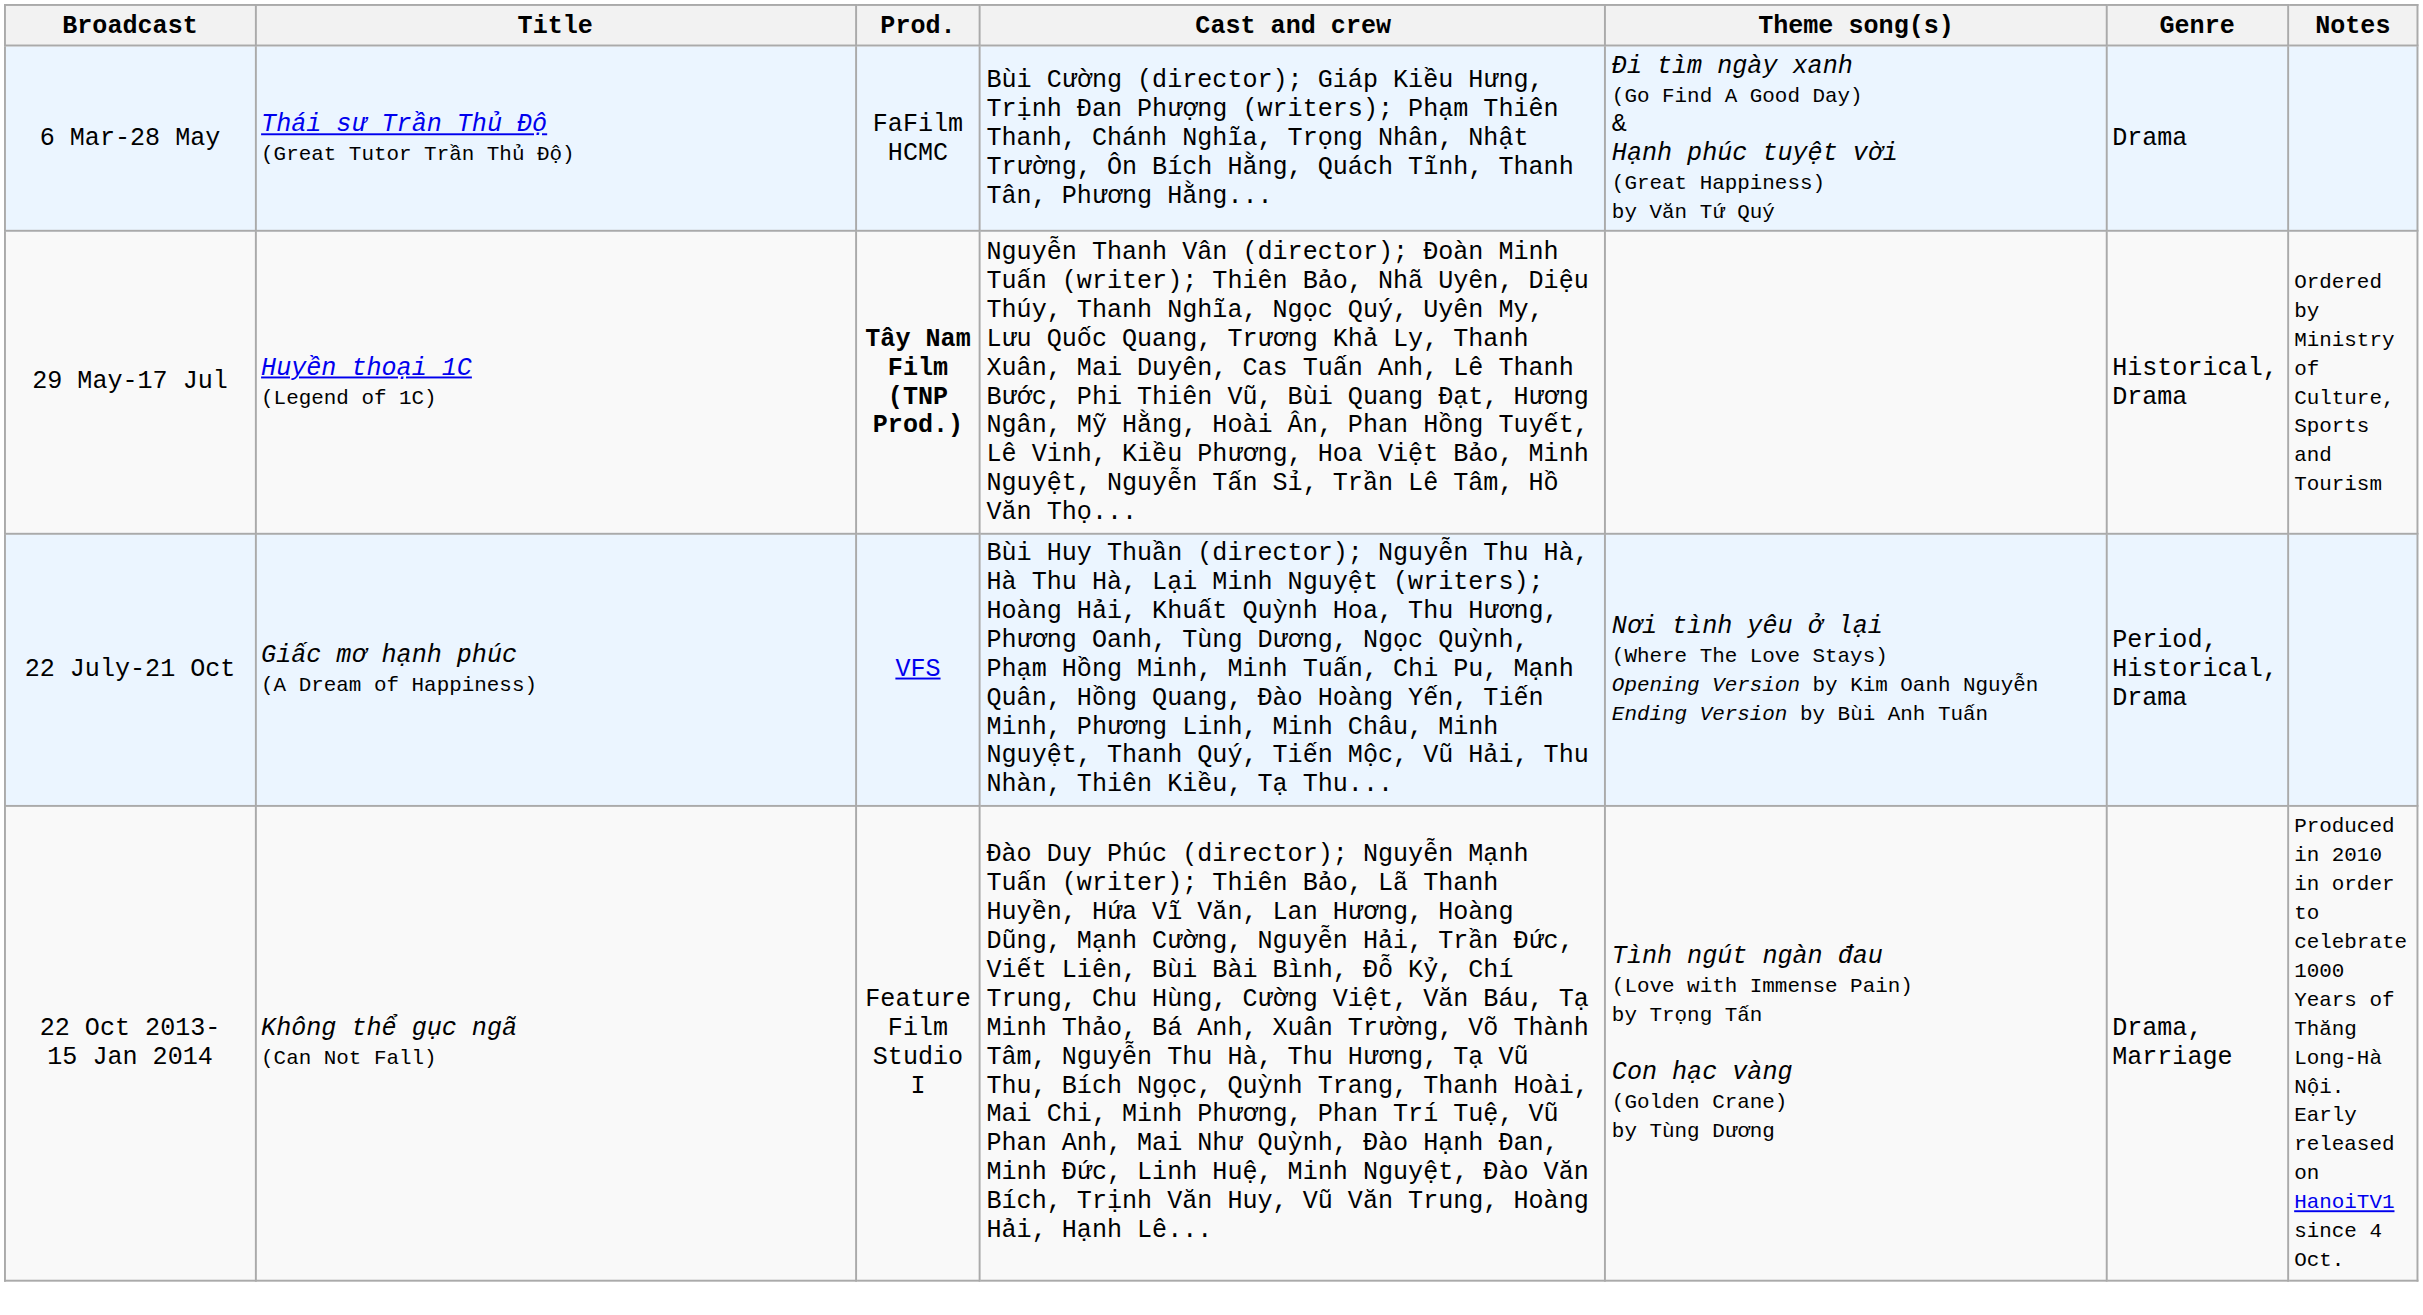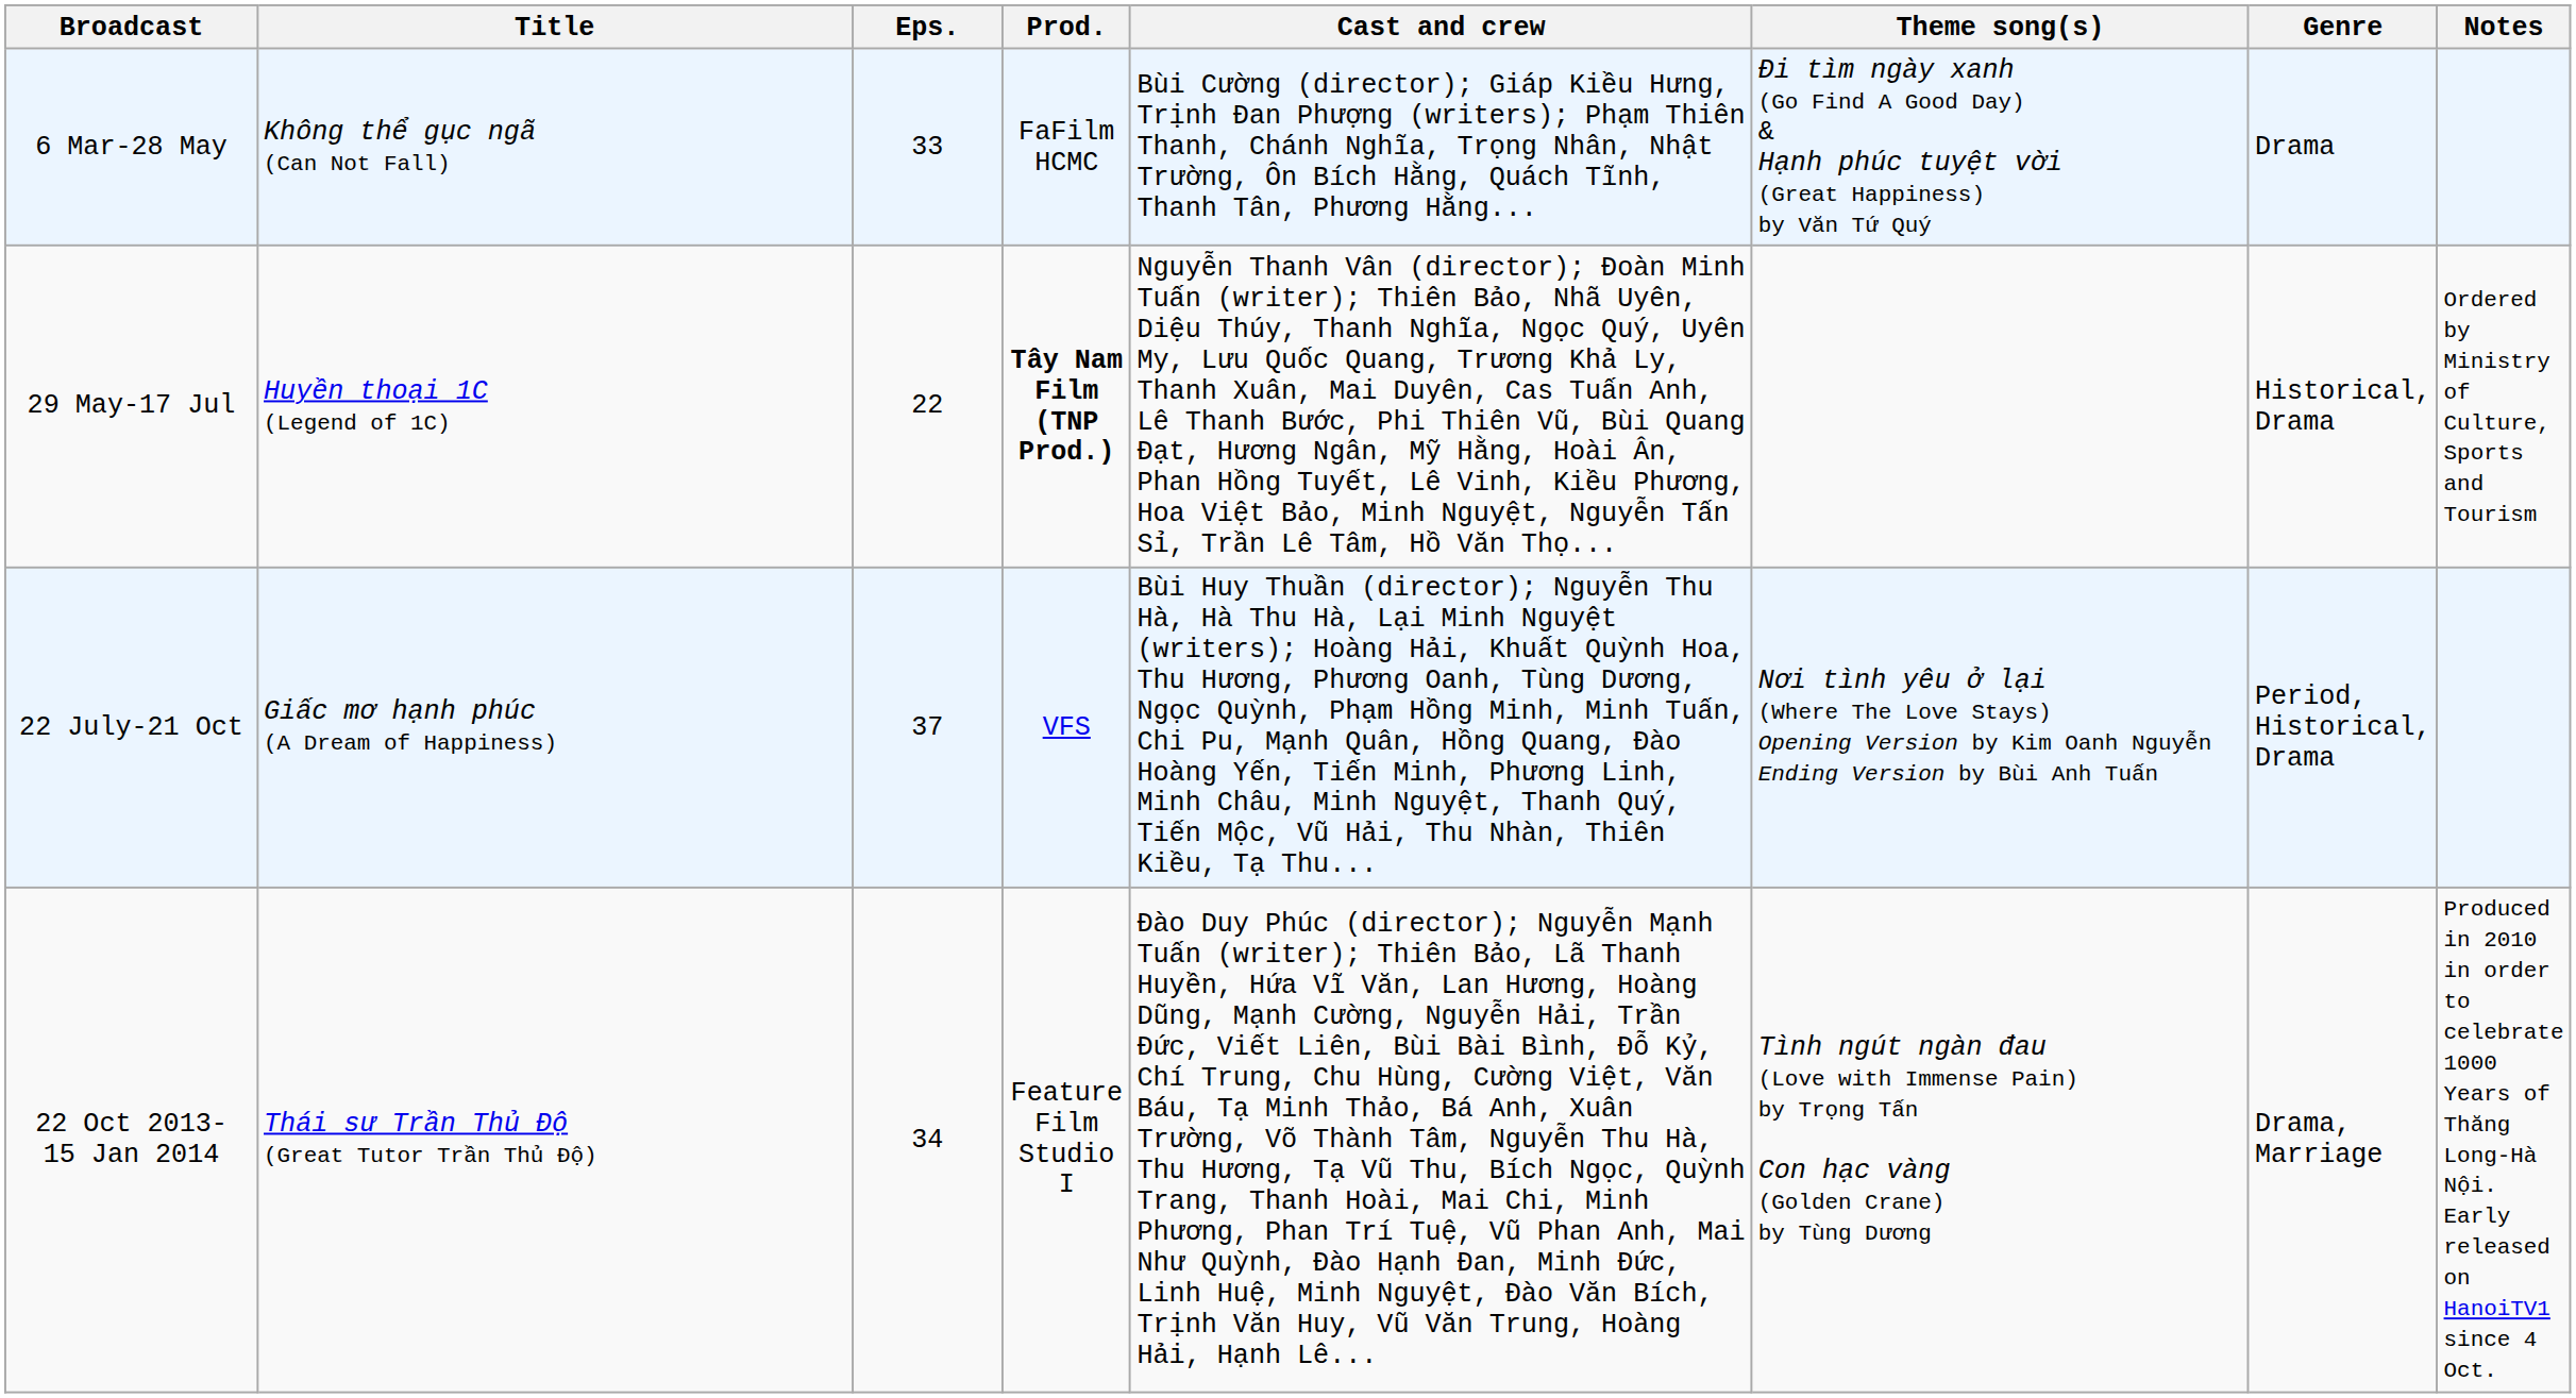+ column: Eps. | 33 | 22 | 37 | 34
6 Mar-28 May | Title: Thái sư Trần Thủ Độ (Great Tutor Trần Thủ Độ) -> Không thể gục ngã (Can Not Fall)
22 Oct 2013- 15 Jan 2014 | Title: Không thể gục ngã (Can Not Fall) -> Thái sư Trần Thủ Độ (Great Tutor Trần Thủ Độ)
